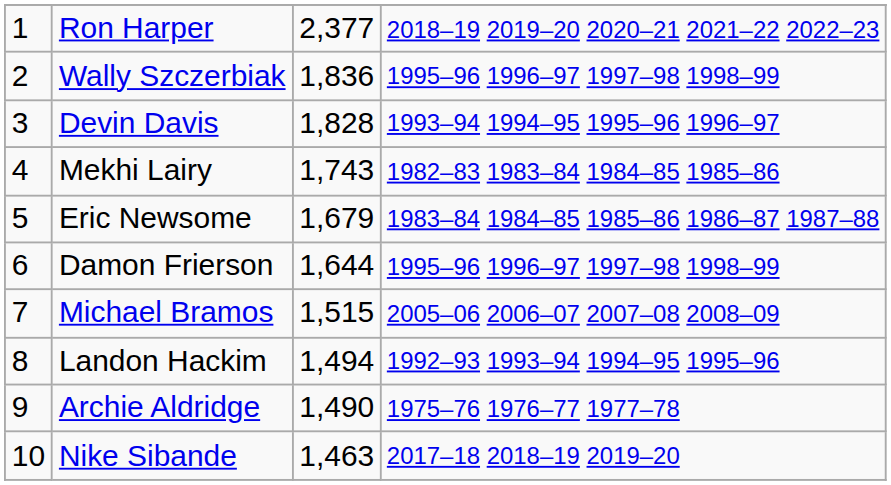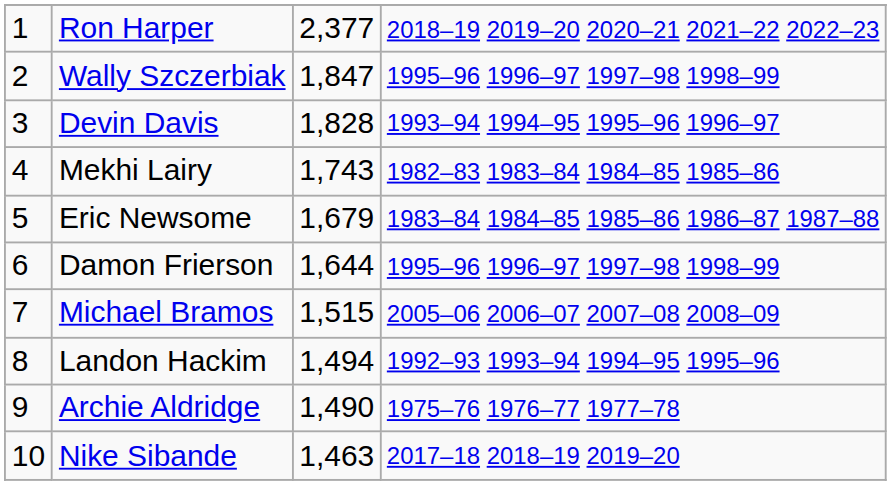Wally Szczerbiak | column 3: 1,836 -> 1,847
